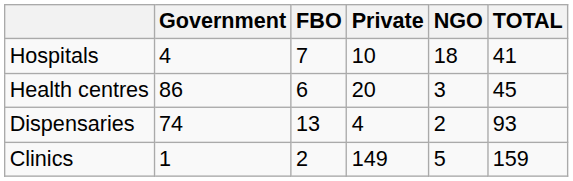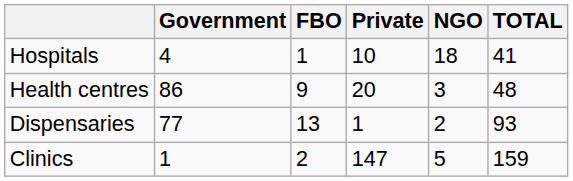Hospitals | FBO: 7 -> 1
Health centres | FBO: 6 -> 9
Health centres | TOTAL: 45 -> 48
Dispensaries | Government: 74 -> 77
Dispensaries | Private: 4 -> 1
Clinics | Private: 149 -> 147
